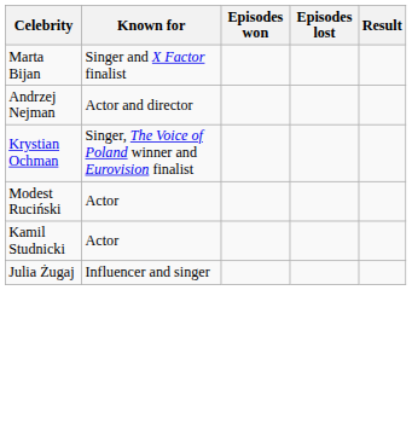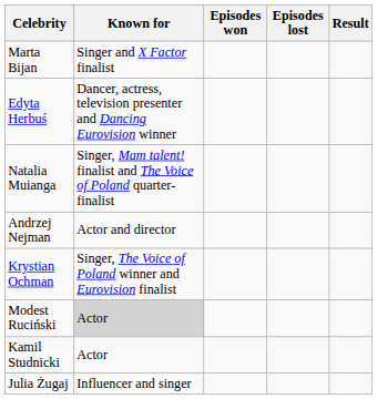+ row: Edyta Herbuś | Dancer, actress, television presenter and Dancing Eurovision winner
+ row: Natalia Muianga | Singer, Mam talent! finalist and The Voice of Poland quarter-finalist
Modest Ruciński | Known for: no background -> lightgrey background
